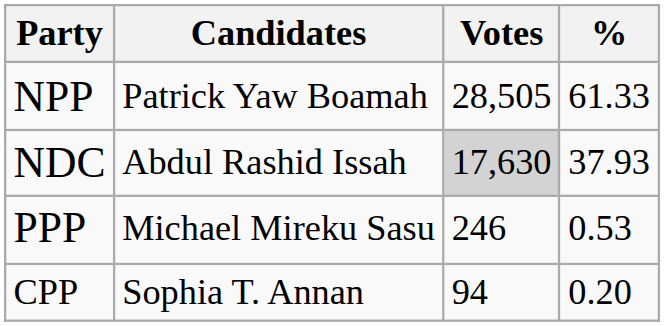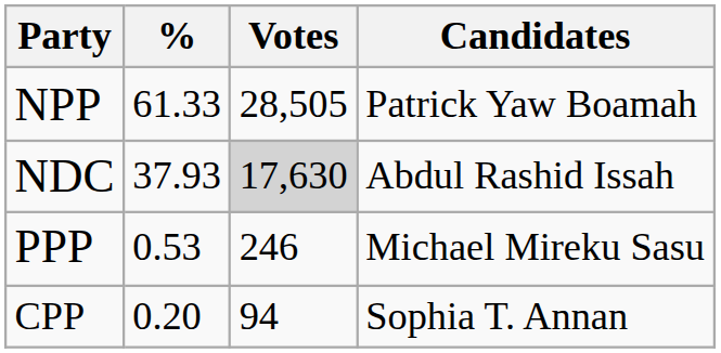columns swapped: Candidates <-> %
